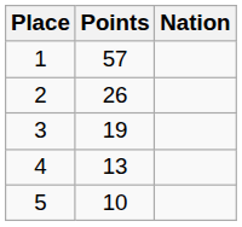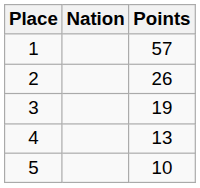columns swapped: Nation <-> Points
